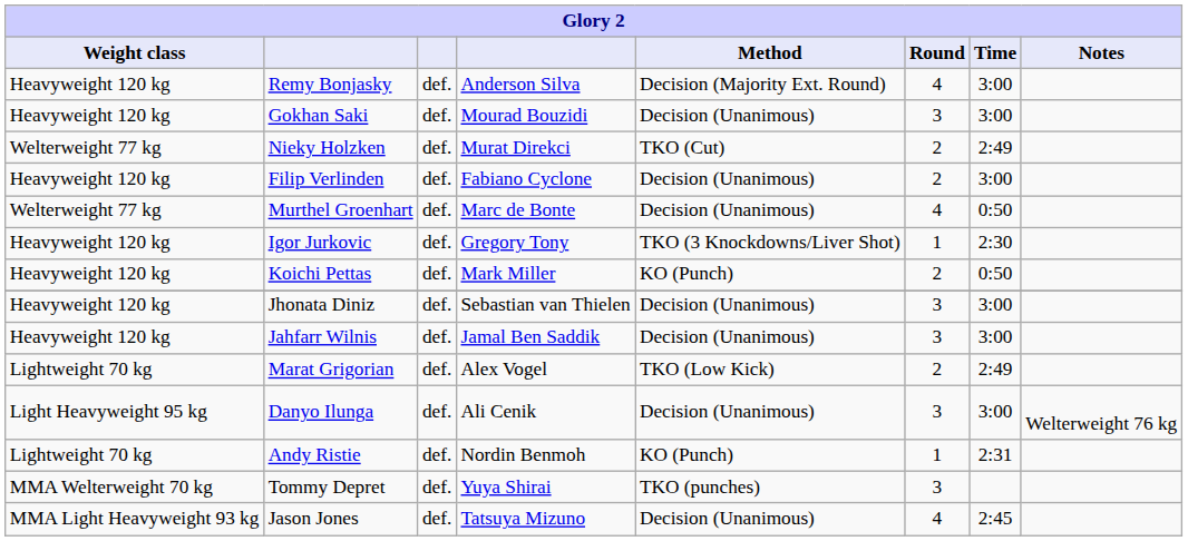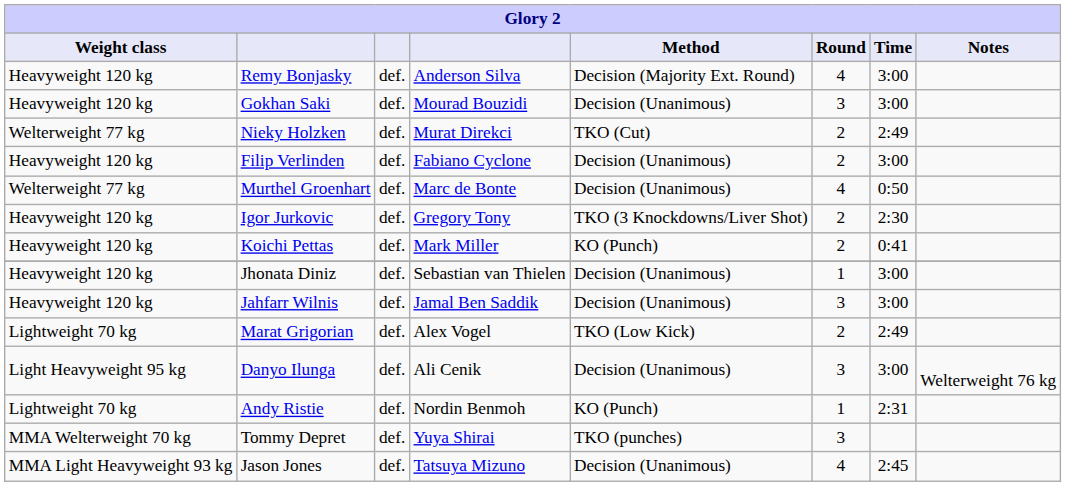Igor Jurkovic | Round: 1 -> 2
Koichi Pettas | Time: 0:50 -> 0:41
Jhonata Diniz | Round: 3 -> 1
